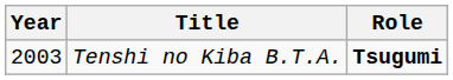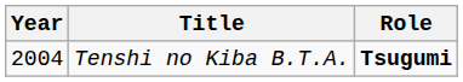Tenshi no Kiba B.T.A. | Year: 2003 -> 2004
